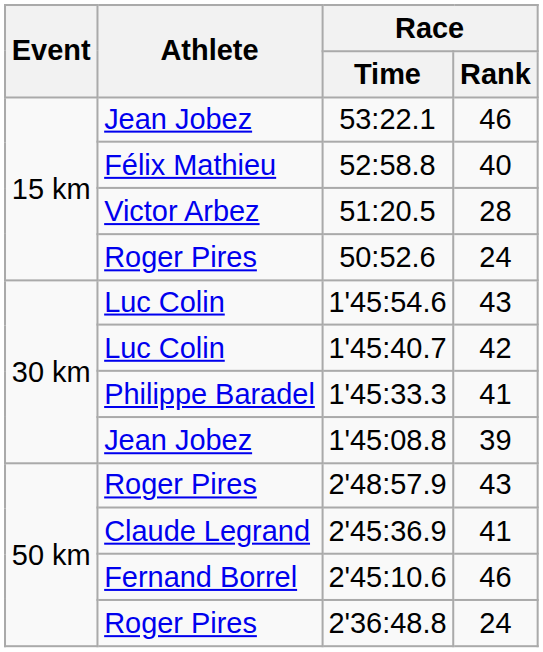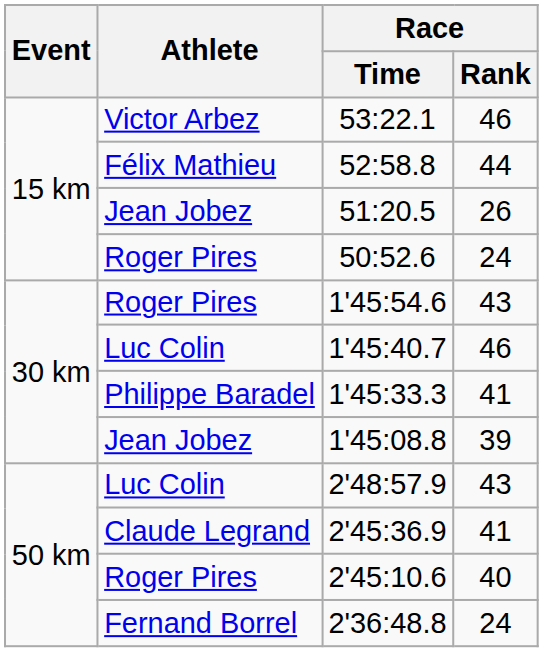53:22.1 | Athlete: Jean Jobez -> Victor Arbez
52:58.8 | Race / Rank: 40 -> 44
51:20.5 | Athlete: Victor Arbez -> Jean Jobez
51:20.5 | Race / Rank: 28 -> 26
1'45:54.6 | Athlete: Luc Colin -> Roger Pires
1'45:40.7 | Race / Rank: 42 -> 46
2'48:57.9 | Athlete: Roger Pires -> Luc Colin
2'45:10.6 | Athlete: Fernand Borrel -> Roger Pires
2'45:10.6 | Race / Rank: 46 -> 40
2'36:48.8 | Athlete: Roger Pires -> Fernand Borrel
